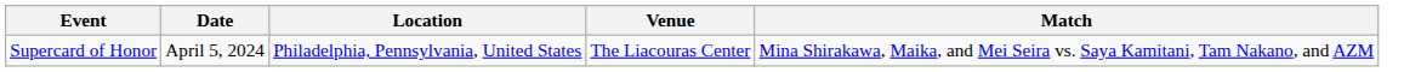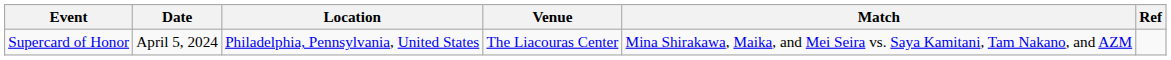+ column: Ref
